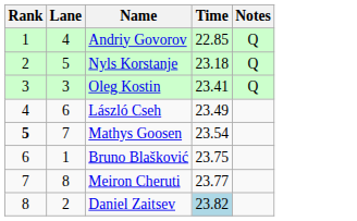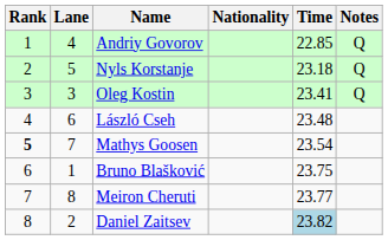+ column: Nationality
László Cseh | Time: 23.49 -> 23.48
